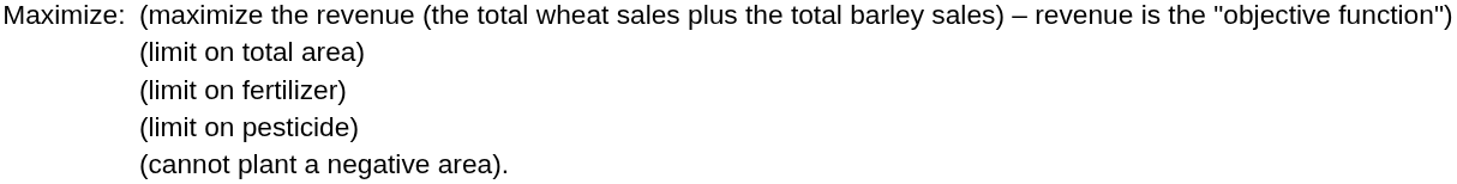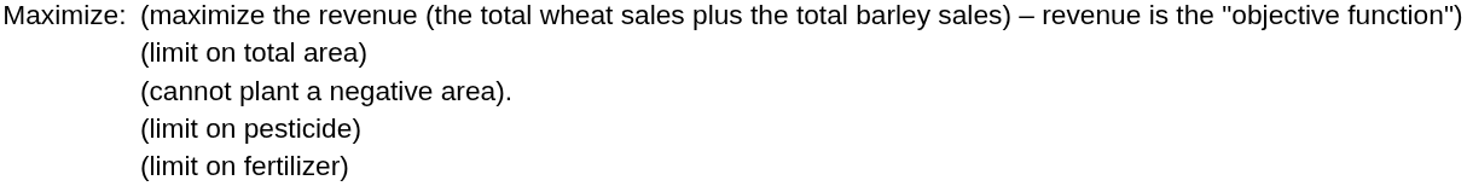rows swapped: (limit on fertilizer) <-> (cannot plant a negative area).
